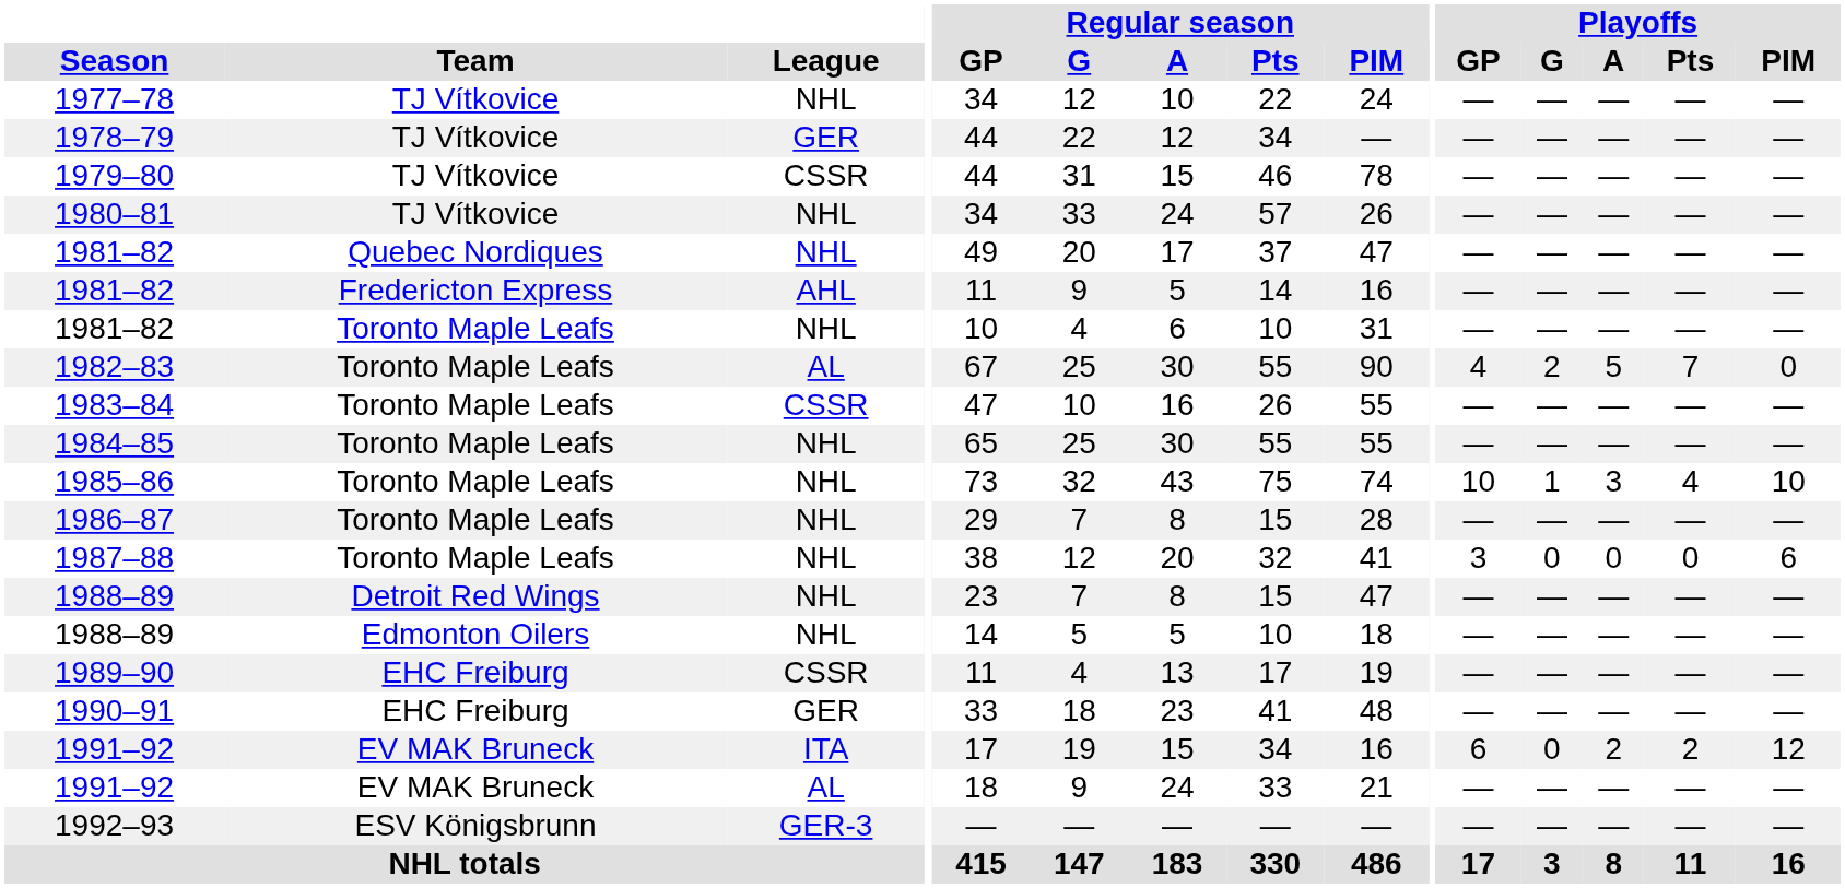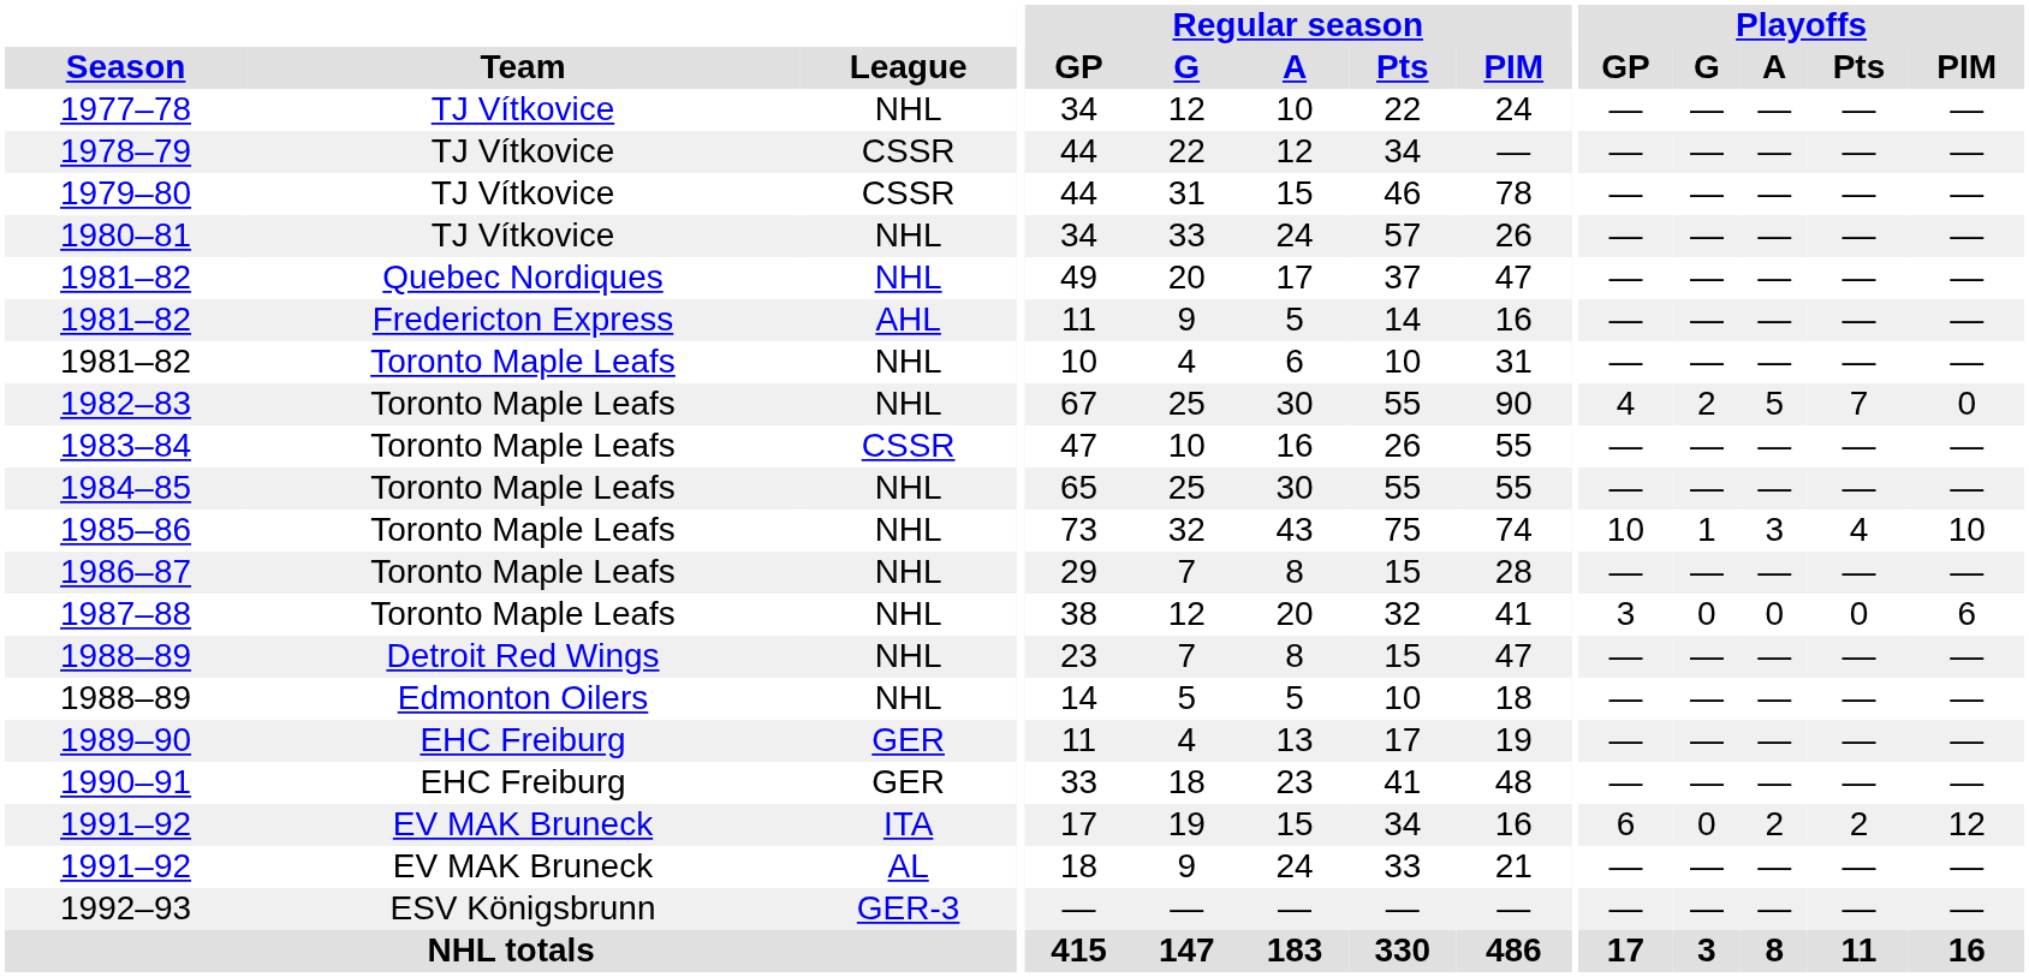1978–79 | League: GER -> CSSR
1982–83 | League: AL -> NHL
1989–90 | League: CSSR -> GER
